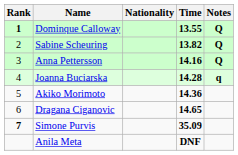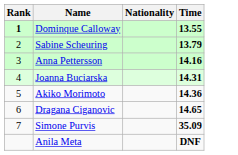- column: Notes | Q | Q | Q | q
Sabine Scheuring | Time: 13.82 -> 13.79
Joanna Buciarska | Time: 14.28 -> 14.31
Simone Purvis | Rank: bold -> normal
